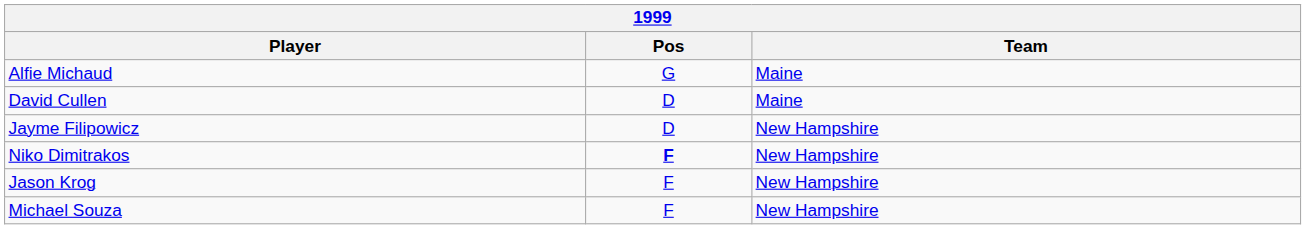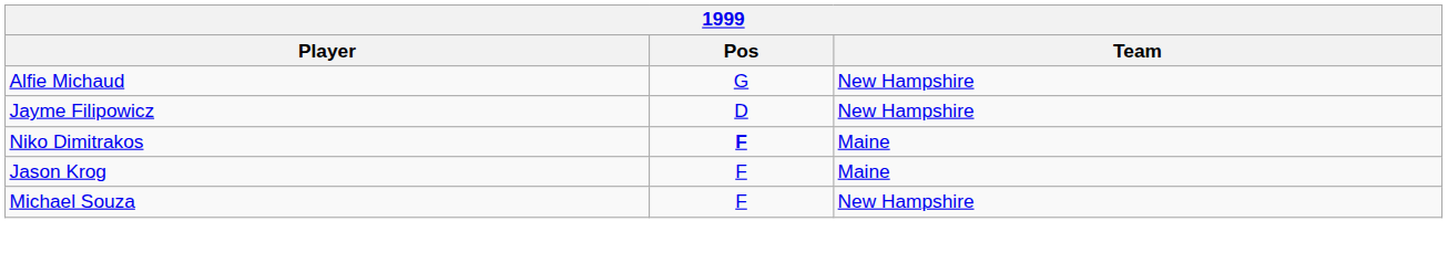Alfie Michaud | Team: Maine -> New Hampshire
- row: David Cullen | D | Maine
Niko Dimitrakos | Team: New Hampshire -> Maine
Jason Krog | Team: New Hampshire -> Maine
